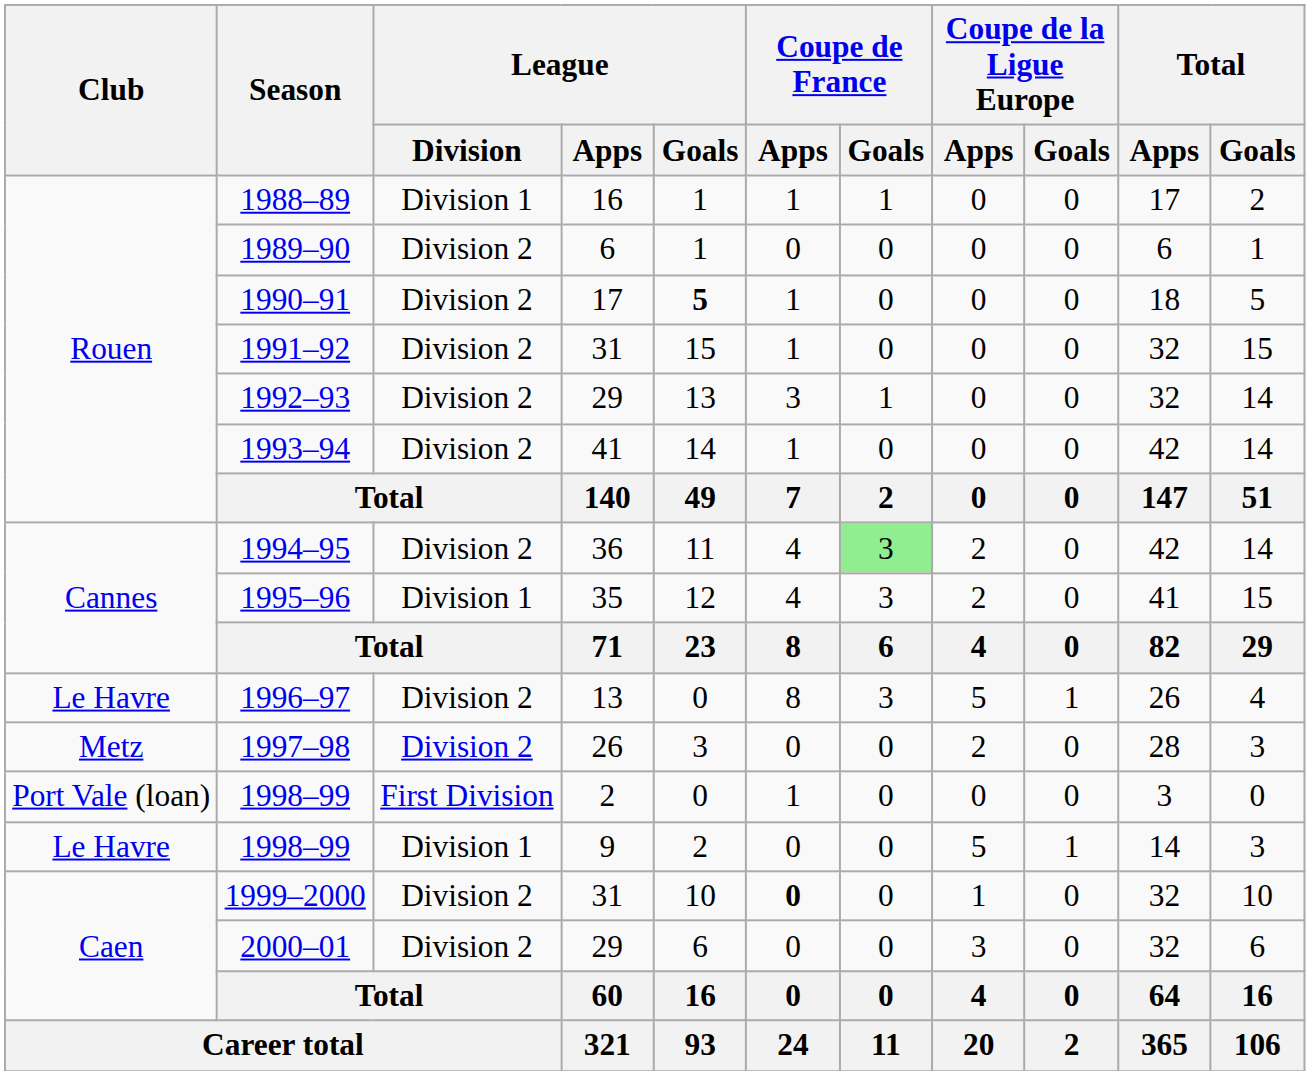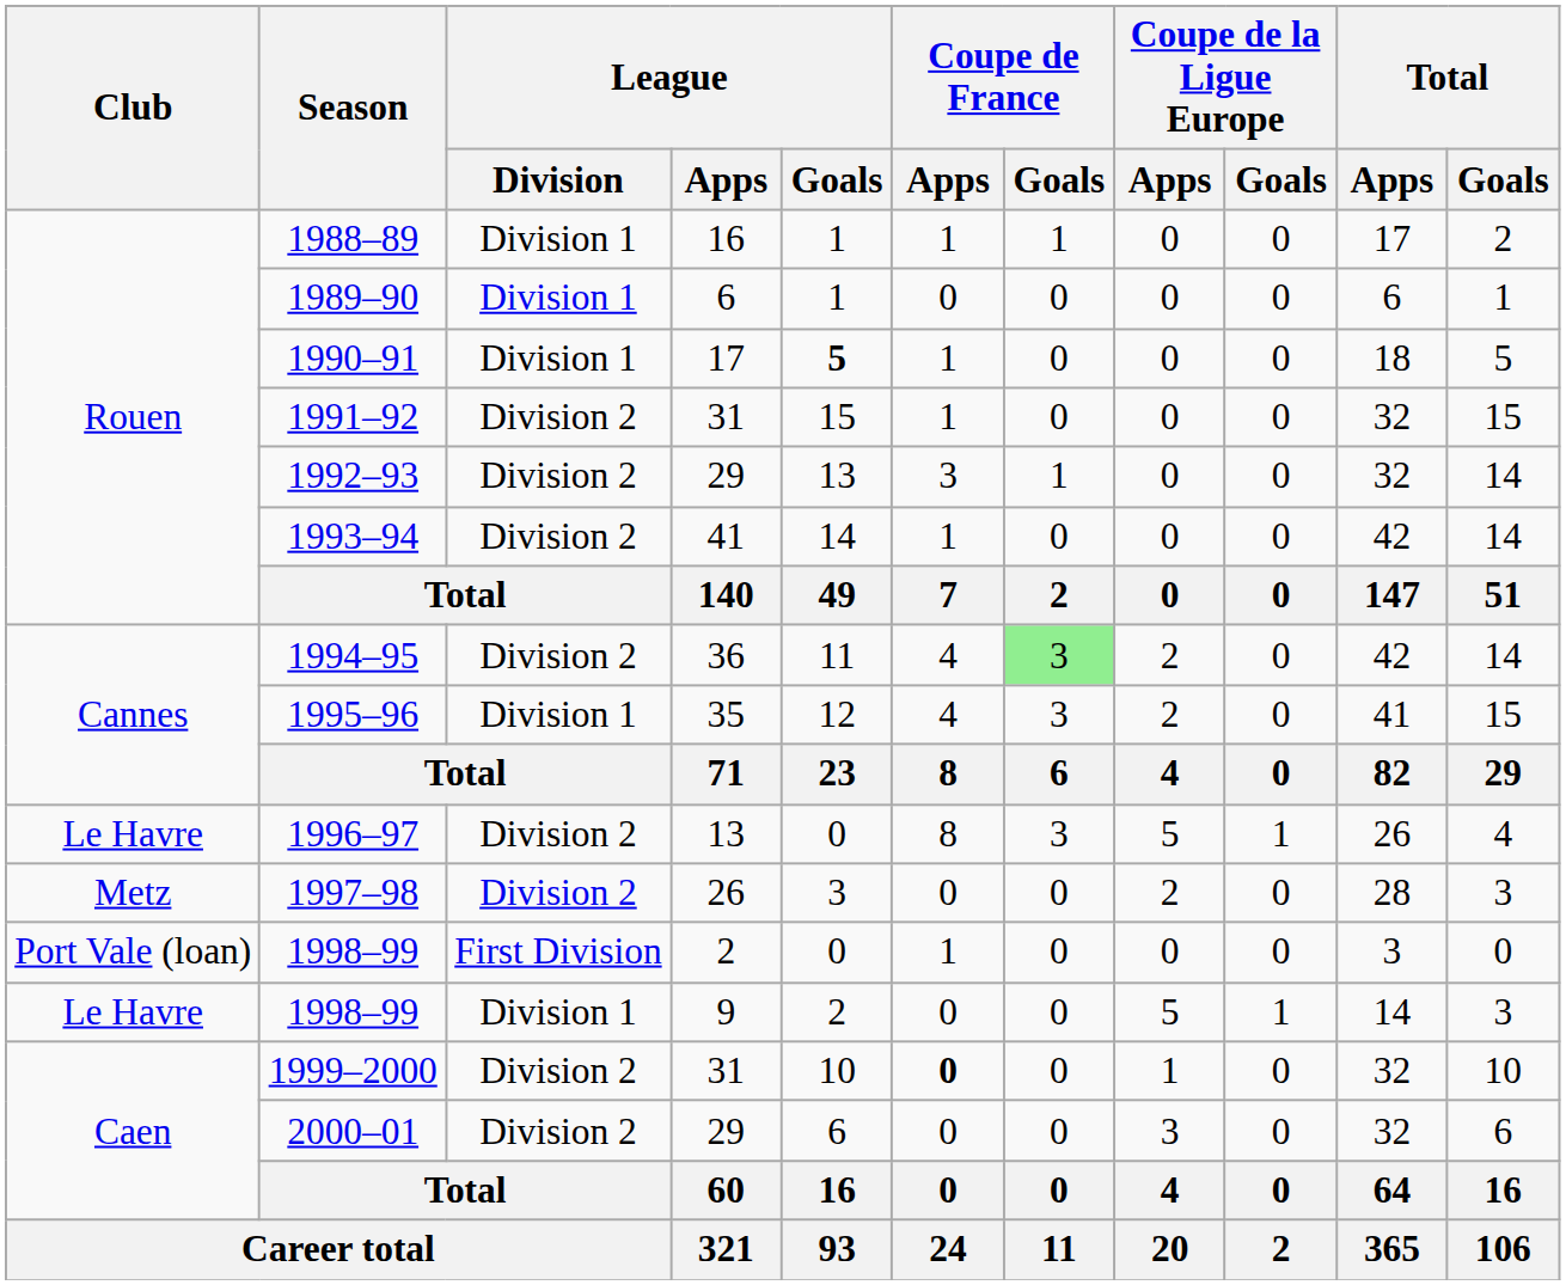1989–90 | League / Division: Division 2 -> Division 1
1990–91 | League / Division: Division 2 -> Division 1
